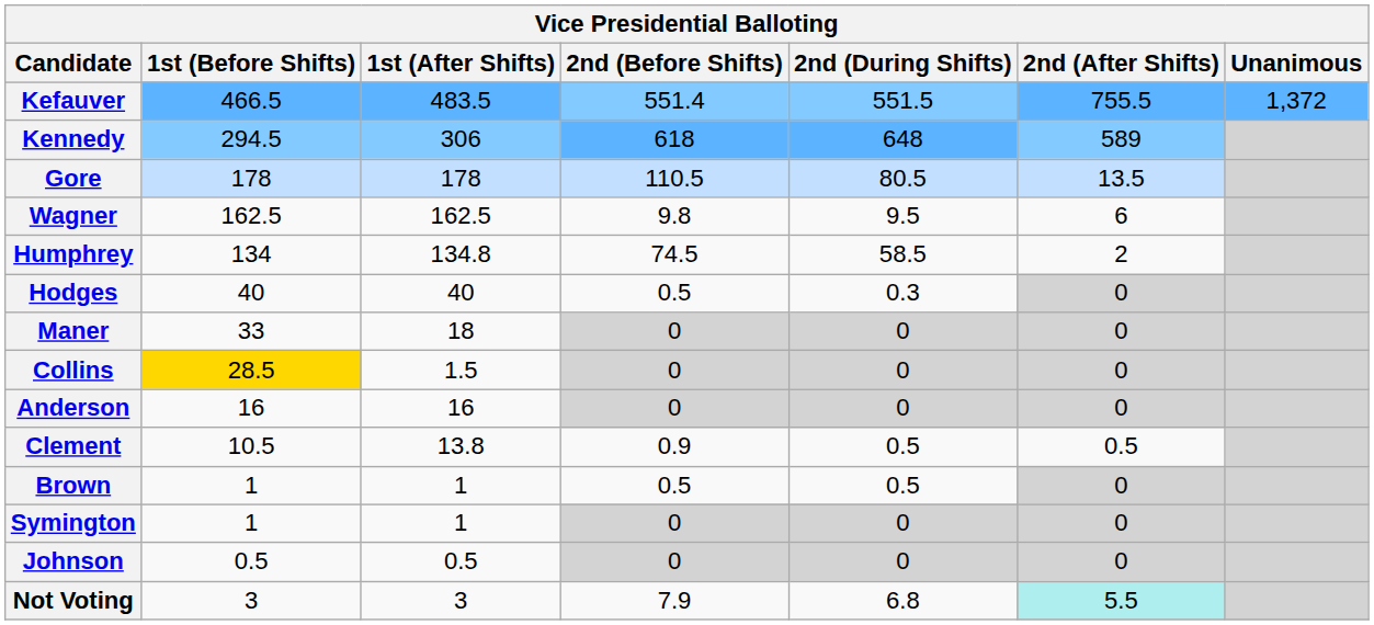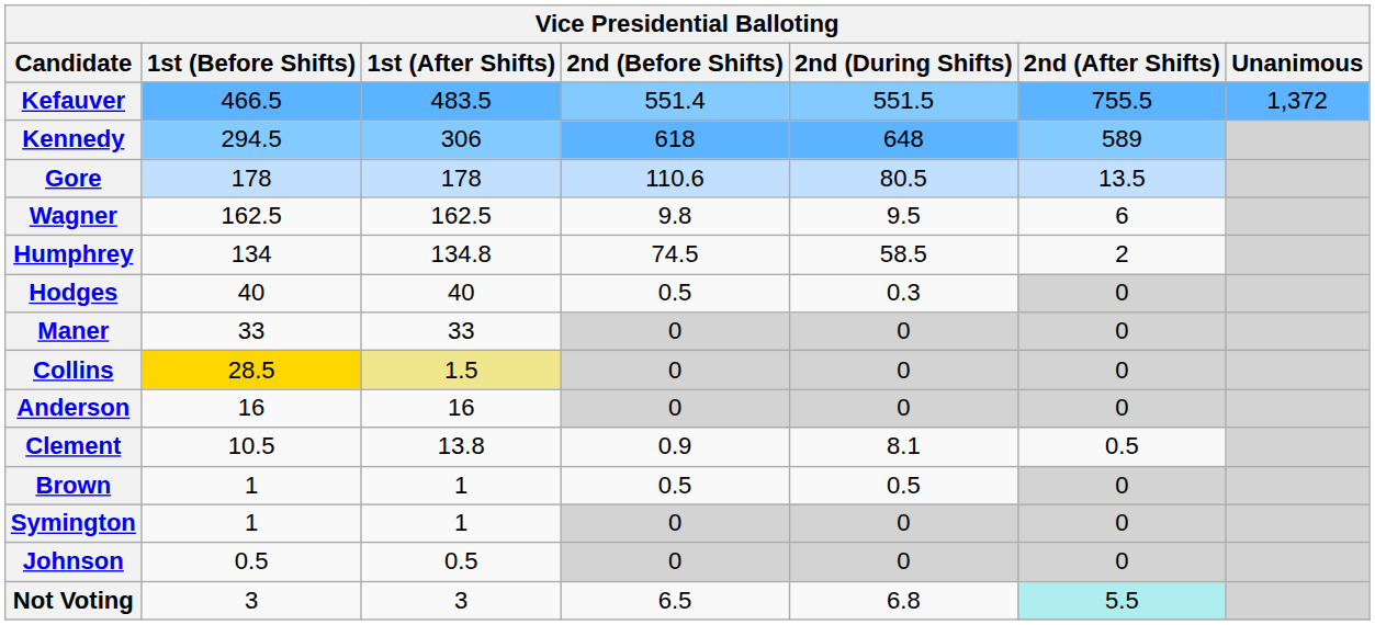Gore | 2nd (Before Shifts): 110.5 -> 110.6
Maner | 1st (After Shifts): 18 -> 33
Collins | 1st (After Shifts): no background -> khaki background
Clement | 2nd (During Shifts): 0.5 -> 8.1
Not Voting | 2nd (Before Shifts): 7.9 -> 6.5
